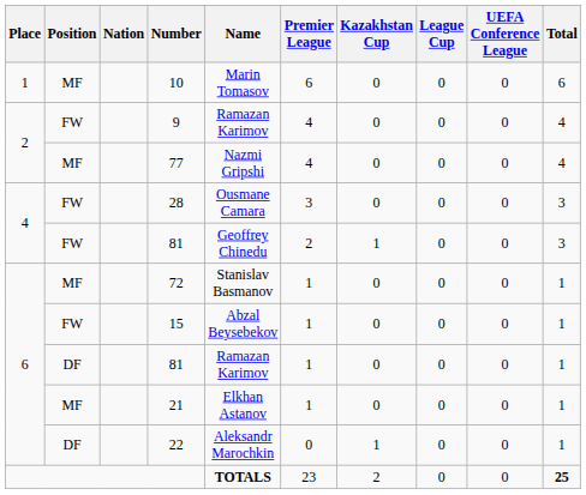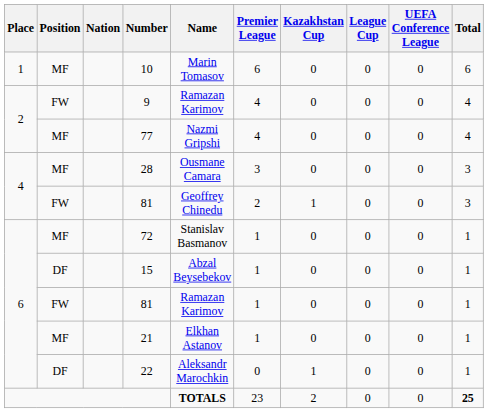28 | Position: FW -> MF
15 | Position: FW -> DF
6 / 81 | Position: DF -> FW
